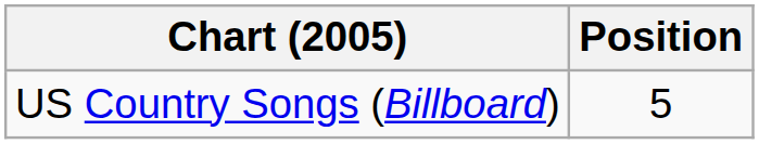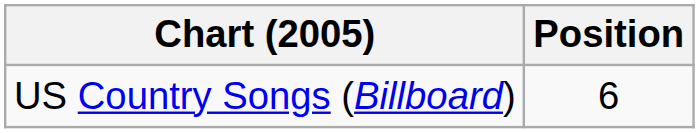US Country Songs (Billboard) | Position: 5 -> 6
